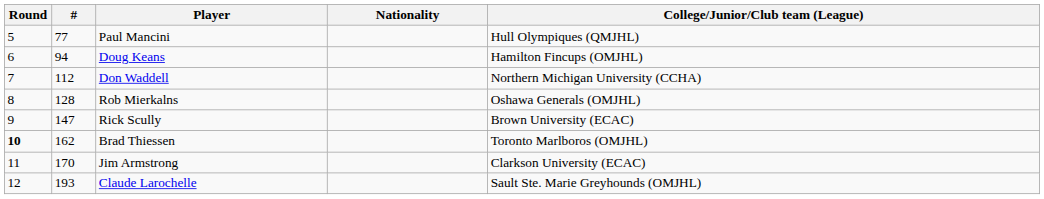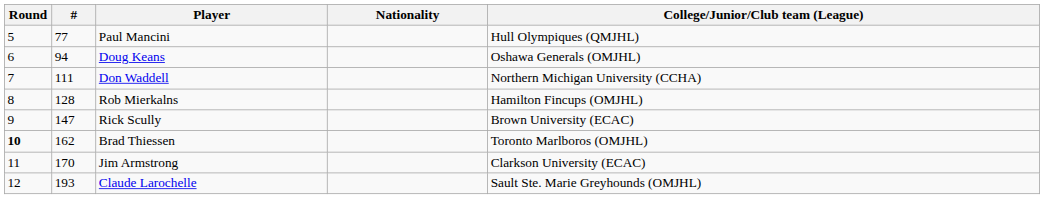Doug Keans | College/Junior/Club team (League): Hamilton Fincups (OMJHL) -> Oshawa Generals (OMJHL)
Don Waddell | #: 112 -> 111
Rob Mierkalns | College/Junior/Club team (League): Oshawa Generals (OMJHL) -> Hamilton Fincups (OMJHL)
